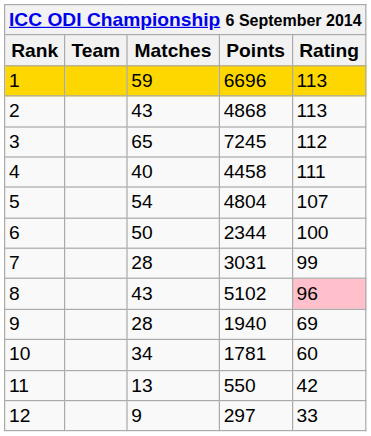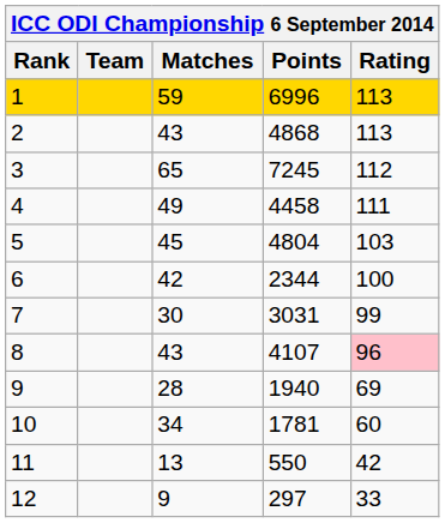1 | Points: 6696 -> 6996
4 | Matches: 40 -> 49
5 | Matches: 54 -> 45
5 | Rating: 107 -> 103
6 | Matches: 50 -> 42
7 | Matches: 28 -> 30
8 | Points: 5102 -> 4107
